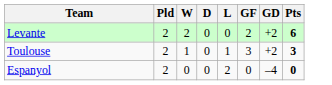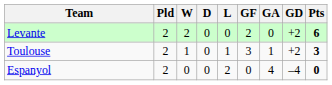+ column: GA | 0 | 1 | 4
